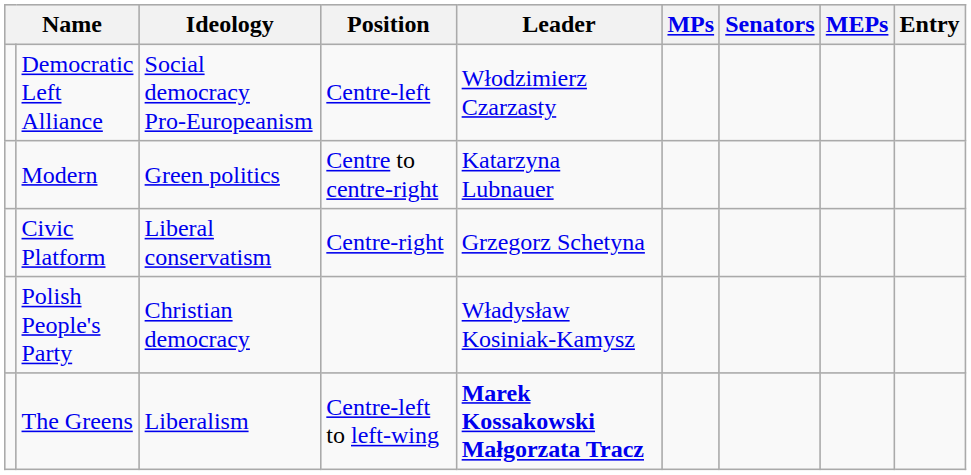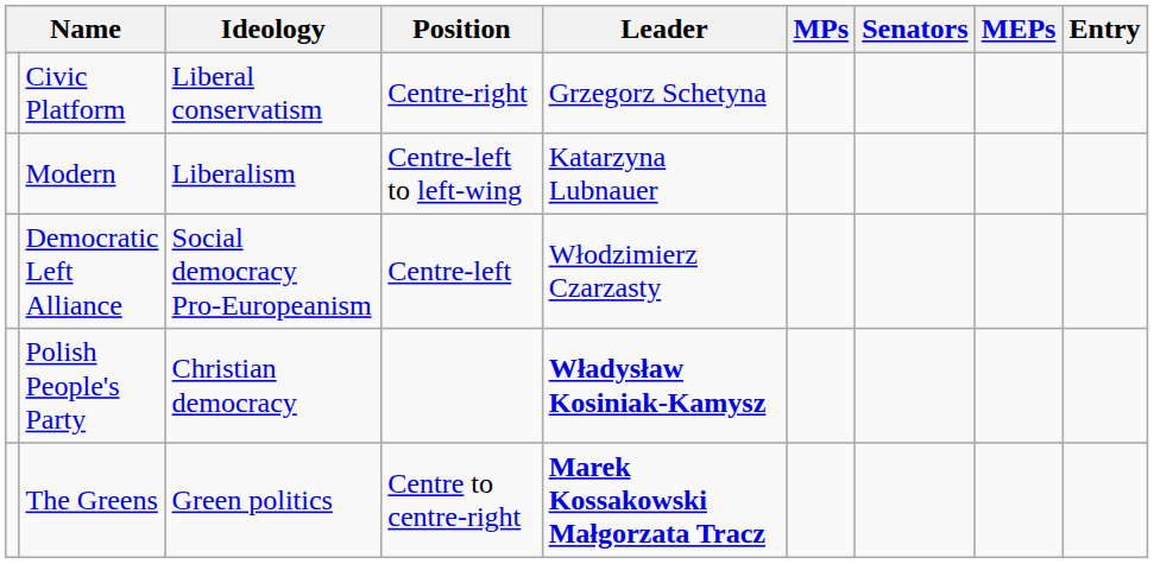rows swapped: Civic Platform <-> Democratic Left Alliance
Modern | Ideology: Green politics -> Liberalism
Modern | Position: Centre to centre-right -> Centre-left to left-wing
Polish People's Party | Leader: normal -> bold
The Greens | Ideology: Liberalism -> Green politics
The Greens | Position: Centre-left to left-wing -> Centre to centre-right
